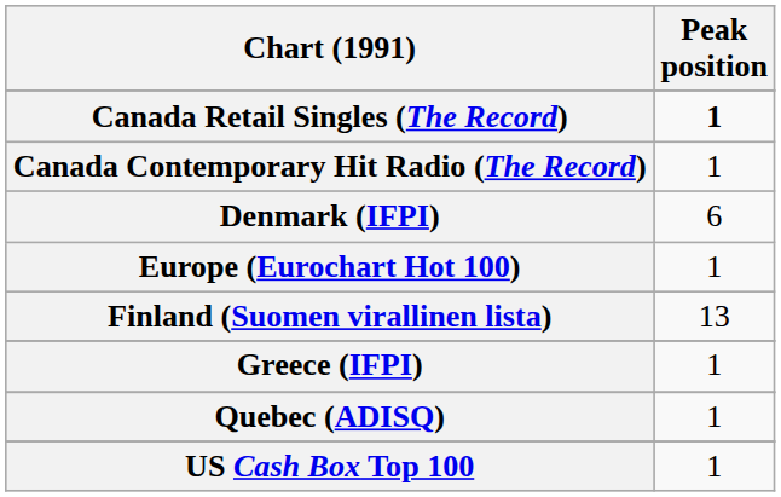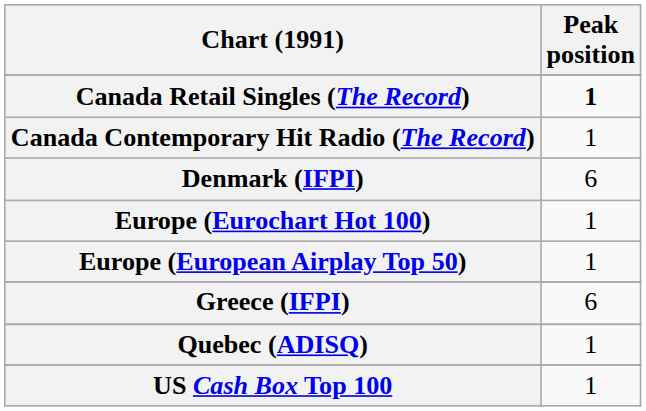+ row: Europe (European Airplay Top 50) | 1
- row: Finland (Suomen virallinen lista) | 13
Greece (IFPI) | Peak position: 1 -> 6
